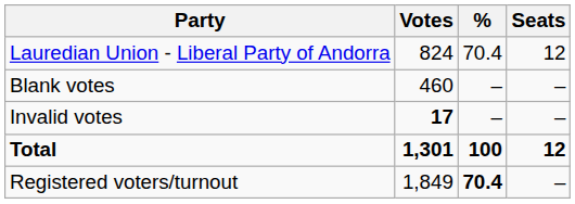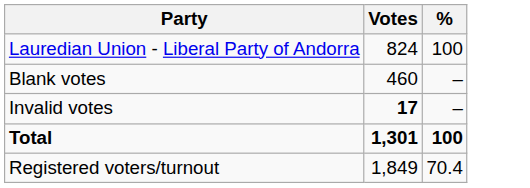- column: Seats | 12 | – | – | 12 | –
Lauredian Union - Liberal Party of Andorra | %: 70.4 -> 100
Registered voters/turnout | %: bold -> normal
